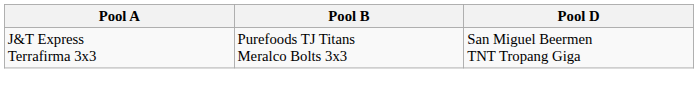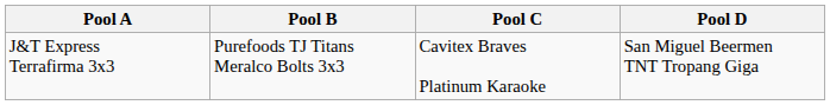+ column: Pool C | Cavitex Braves Platinum Karaoke
